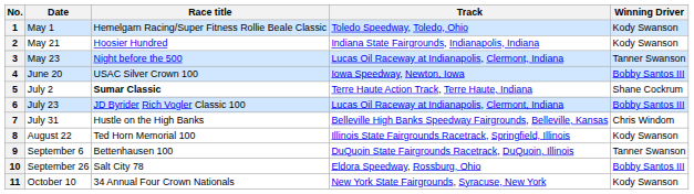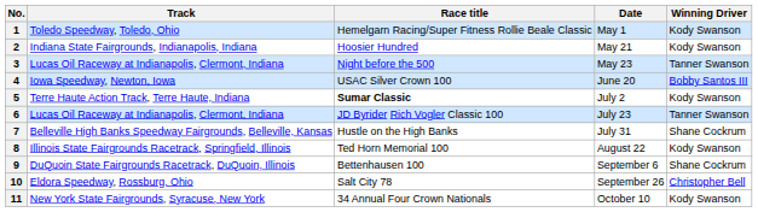columns swapped: Date <-> Track
5 | Winning Driver: Shane Cockrum -> Kody Swanson
6 | Winning Driver: Bobby Santos III -> Tanner Swanson
7 | Winning Driver: Chris Windom -> Shane Cockrum
9 | Winning Driver: Tanner Swanson -> Shane Cockrum
10 | Winning Driver: Bobby Santos III -> Christopher Bell
